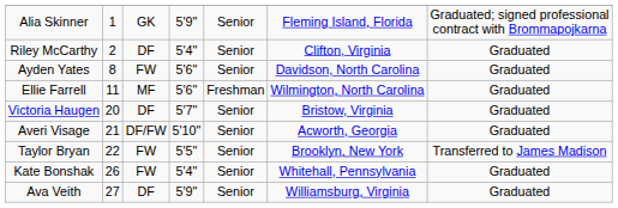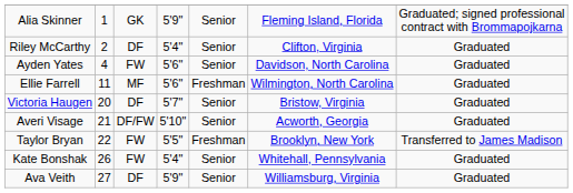Ayden Yates | column 2: 8 -> 4
Taylor Bryan | column 5: Senior -> Freshman
